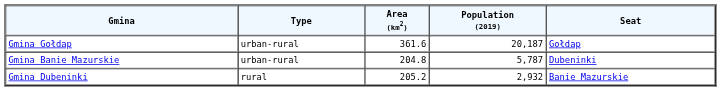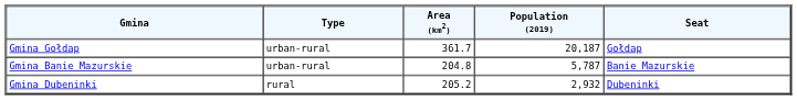Gmina Gołdap | Area (km2): 361.6 -> 361.7
Gmina Banie Mazurskie | Seat: Dubeninki -> Banie Mazurskie
Gmina Dubeninki | Seat: Banie Mazurskie -> Dubeninki
